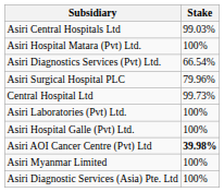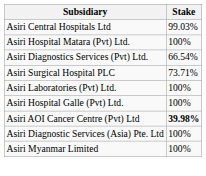Asiri Surgical Hospital PLC | Stake: 79.96% -> 73.71%
- row: Central Hospital Ltd | 99.73%
rows swapped: Asiri Myanmar Limited <-> Asiri Diagnostic Services (Asia) Pte. Ltd
